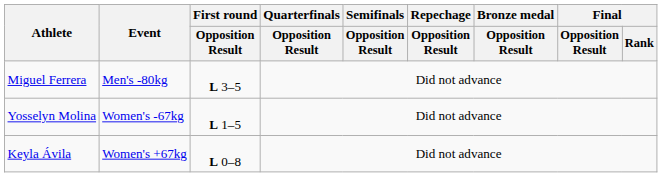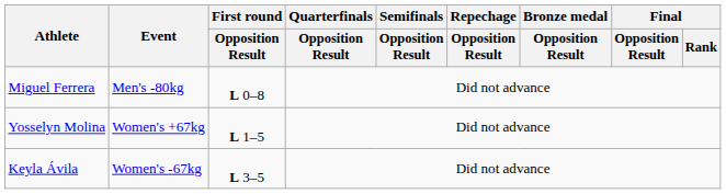Miguel Ferrera | First round / Opposition Result: L 3–5 -> L 0–8
Yosselyn Molina | Event: Women's -67kg -> Women's +67kg
Keyla Ávila | Event: Women's +67kg -> Women's -67kg
Keyla Ávila | First round / Opposition Result: L 0–8 -> L 3–5
